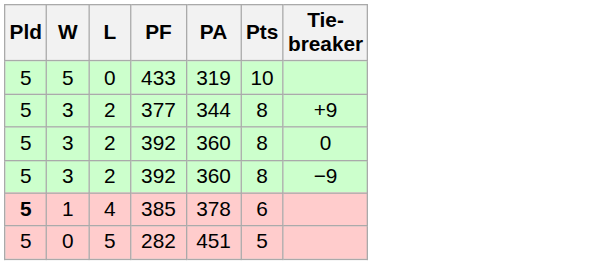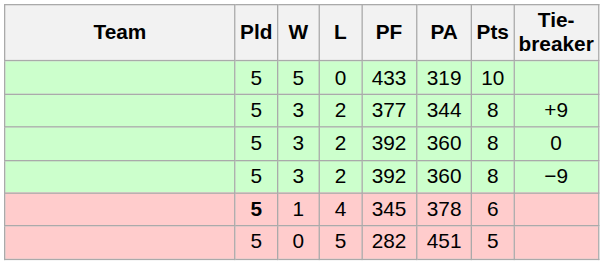+ column: Team
1 | PF: 385 -> 345
